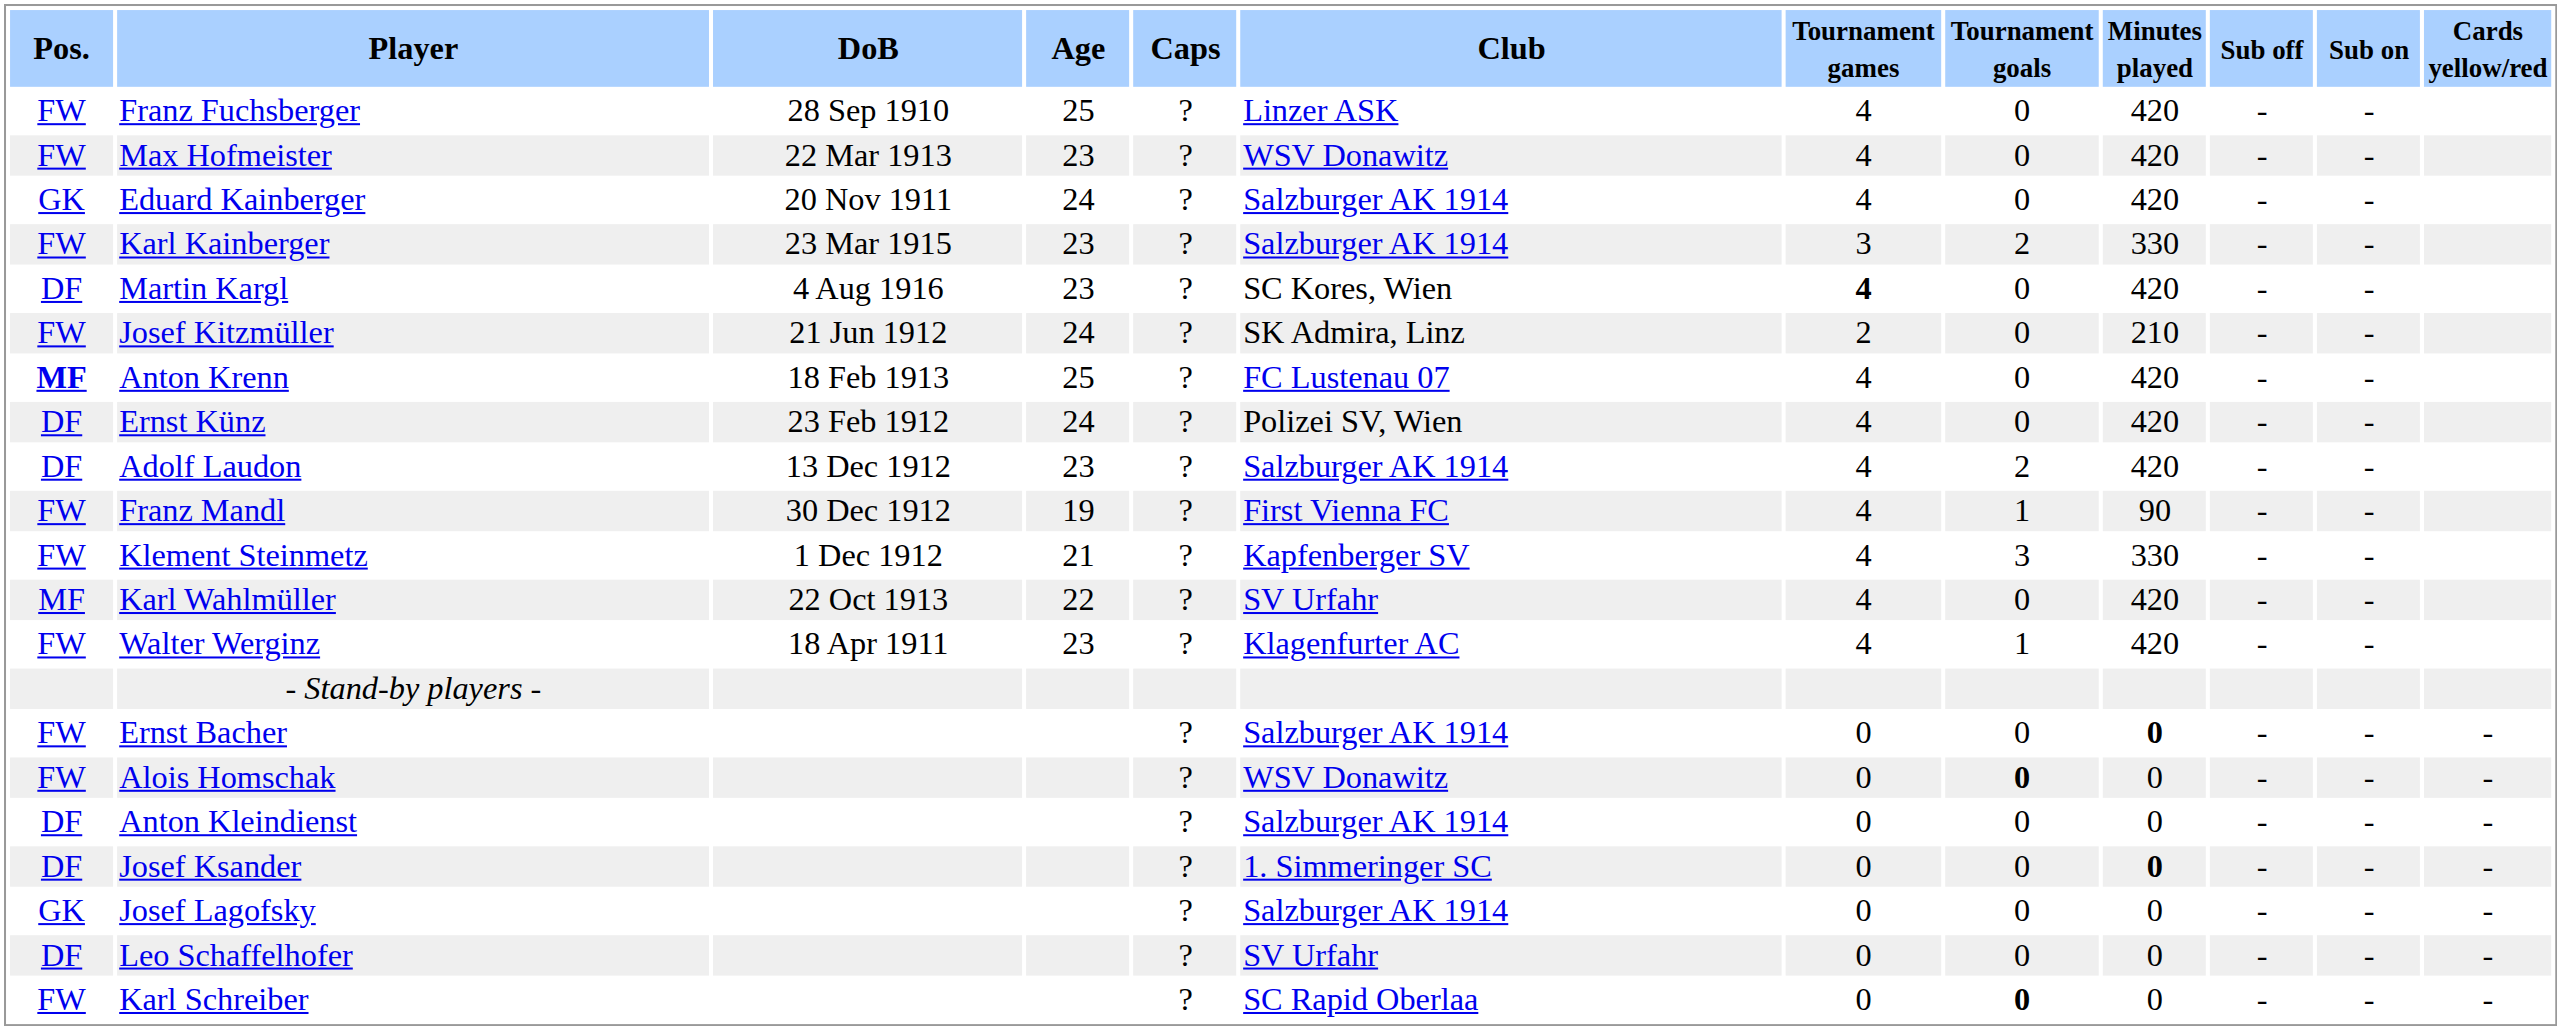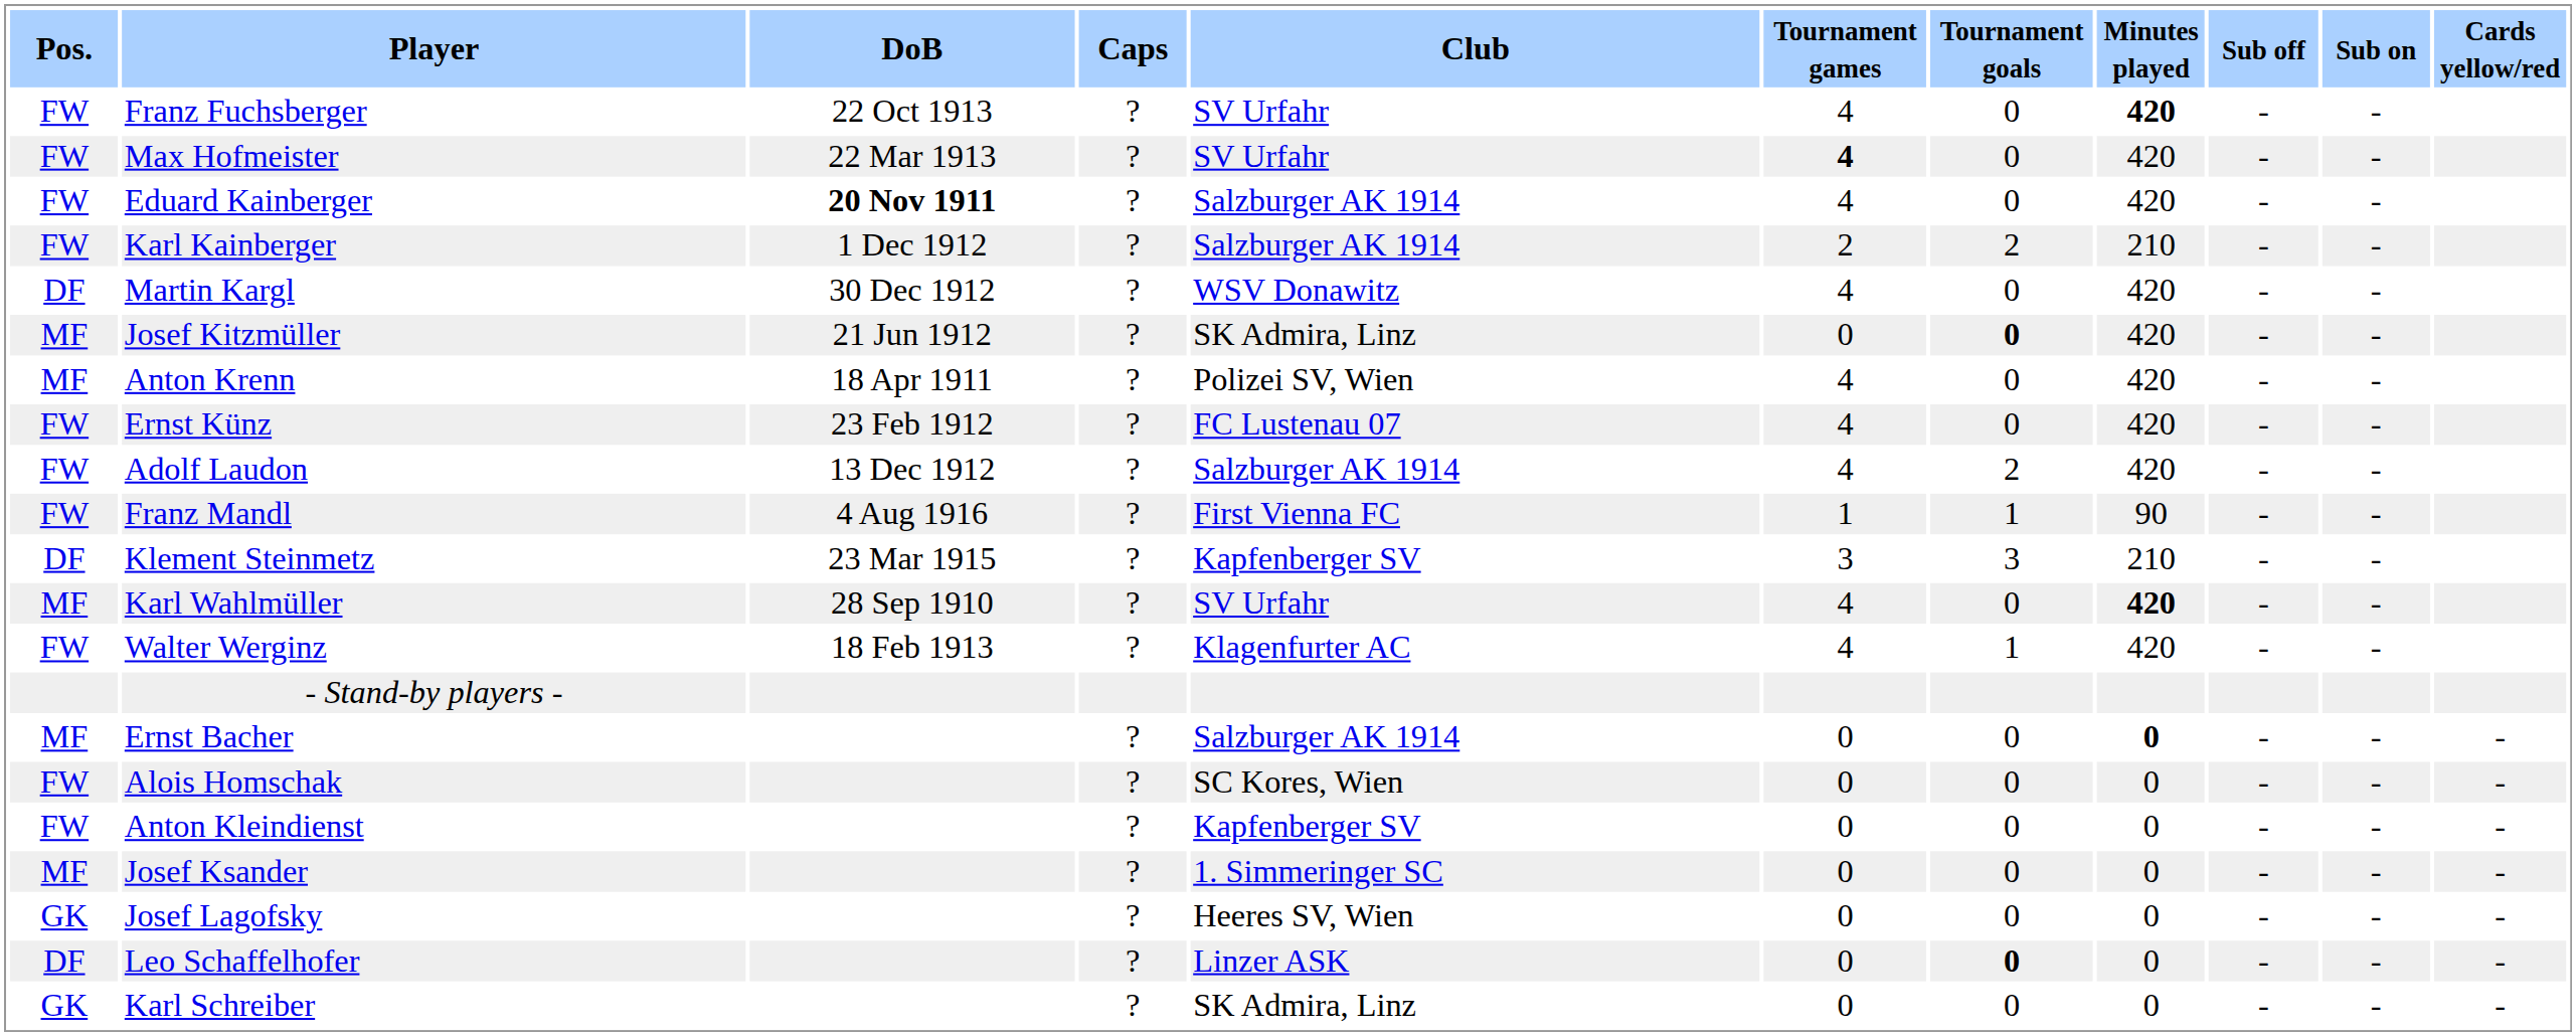- column: Age | 25 | 23 | 24 | 23 | 23 | 24 | 25 | 24 | 23 | 19 | 21 | 22 | 23
Franz Fuchsberger | DoB: 28 Sep 1910 -> 22 Oct 1913
Franz Fuchsberger | Club: Linzer ASK -> SV Urfahr
Franz Fuchsberger | Minutes played: normal -> bold
Max Hofmeister | Club: WSV Donawitz -> SV Urfahr
Max Hofmeister | Tournament games: normal -> bold
Eduard Kainberger | Pos.: GK -> FW
Eduard Kainberger | DoB: normal -> bold
Karl Kainberger | DoB: 23 Mar 1915 -> 1 Dec 1912
Karl Kainberger | Tournament games: 3 -> 2
Karl Kainberger | Minutes played: 330 -> 210
Martin Kargl | DoB: 4 Aug 1916 -> 30 Dec 1912
Martin Kargl | Club: SC Kores, Wien -> WSV Donawitz
Martin Kargl | Tournament games: bold -> normal
Josef Kitzmüller | Pos.: FW -> MF
Josef Kitzmüller | Tournament games: 2 -> 0
Josef Kitzmüller | Tournament goals: normal -> bold
Josef Kitzmüller | Minutes played: 210 -> 420
Anton Krenn | Pos.: bold -> normal
Anton Krenn | DoB: 18 Feb 1913 -> 18 Apr 1911
Anton Krenn | Club: FC Lustenau 07 -> Polizei SV, Wien
Ernst Künz | Pos.: DF -> FW
Ernst Künz | Club: Polizei SV, Wien -> FC Lustenau 07
Adolf Laudon | Pos.: DF -> FW
Franz Mandl | DoB: 30 Dec 1912 -> 4 Aug 1916
Franz Mandl | Tournament games: 4 -> 1
Klement Steinmetz | Pos.: FW -> DF
Klement Steinmetz | DoB: 1 Dec 1912 -> 23 Mar 1915
Klement Steinmetz | Tournament games: 4 -> 3
Klement Steinmetz | Minutes played: 330 -> 210
Karl Wahlmüller | DoB: 22 Oct 1913 -> 28 Sep 1910
Karl Wahlmüller | Minutes played: normal -> bold
Walter Werginz | DoB: 18 Apr 1911 -> 18 Feb 1913
Ernst Bacher | Pos.: FW -> MF
Alois Homschak | Club: WSV Donawitz -> SC Kores, Wien
Alois Homschak | Tournament goals: bold -> normal
Anton Kleindienst | Pos.: DF -> FW
Anton Kleindienst | Club: Salzburger AK 1914 -> Kapfenberger SV
Josef Ksander | Pos.: DF -> MF
Josef Ksander | Minutes played: bold -> normal
Josef Lagofsky | Club: Salzburger AK 1914 -> Heeres SV, Wien
Leo Schaffelhofer | Club: SV Urfahr -> Linzer ASK
Leo Schaffelhofer | Tournament goals: normal -> bold
Karl Schreiber | Pos.: FW -> GK
Karl Schreiber | Club: SC Rapid Oberlaa -> SK Admira, Linz
Karl Schreiber | Tournament goals: bold -> normal
